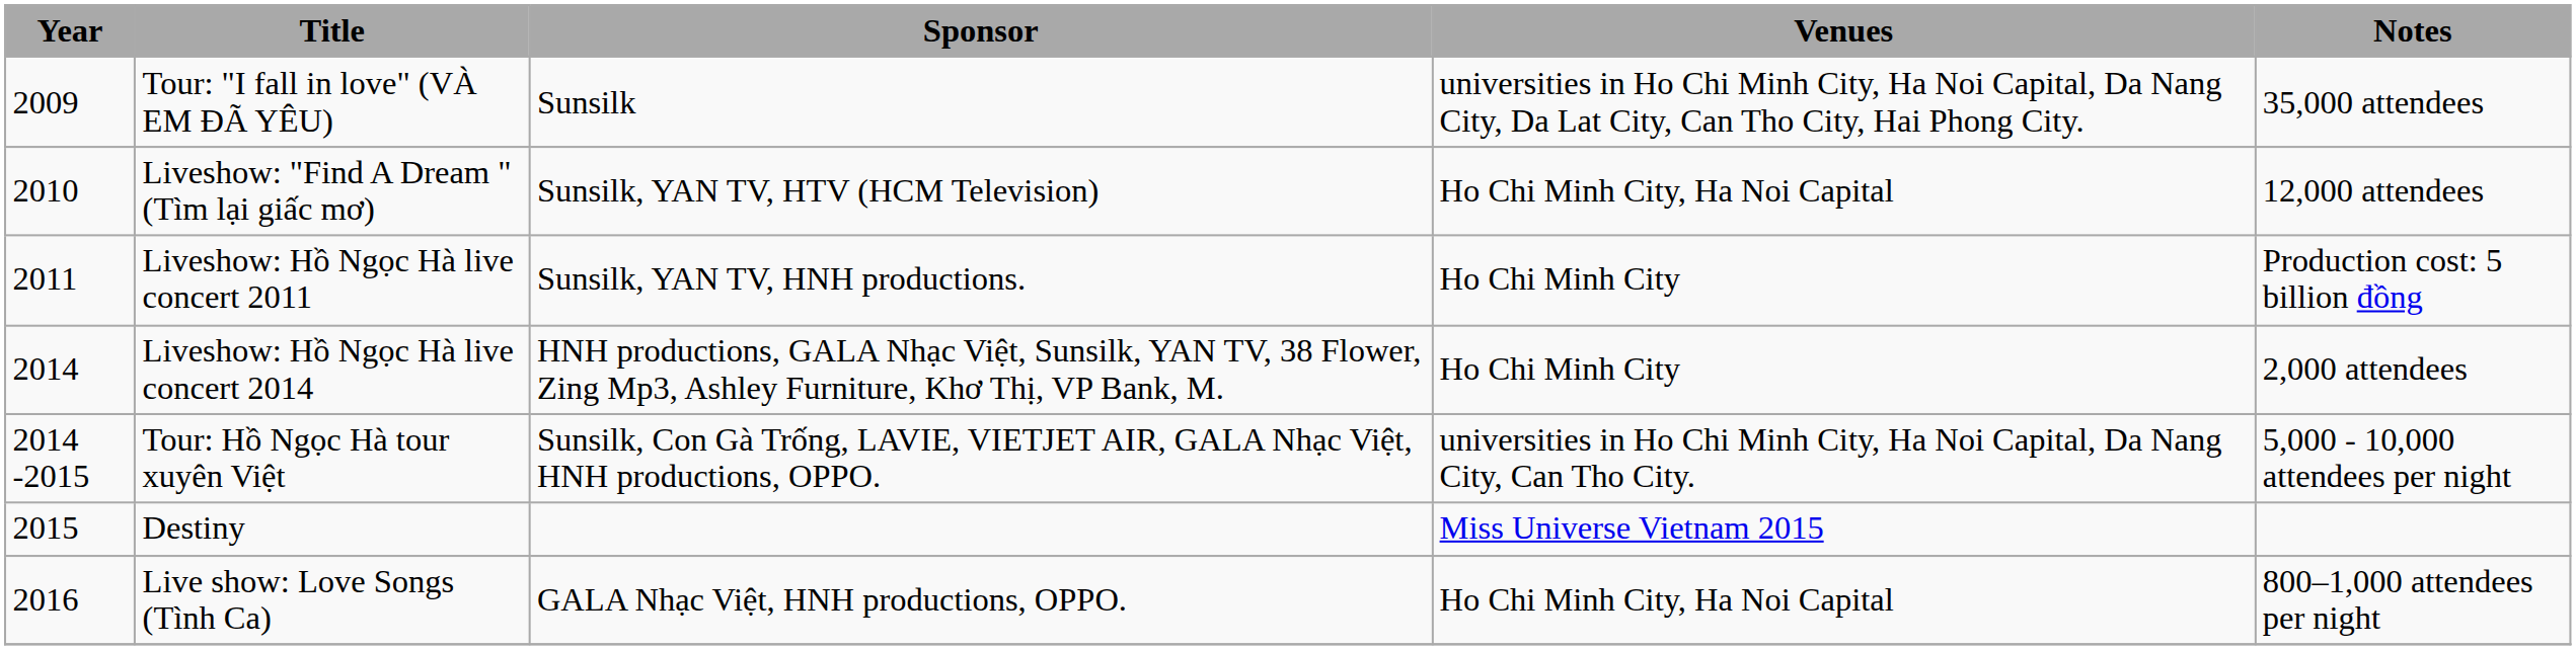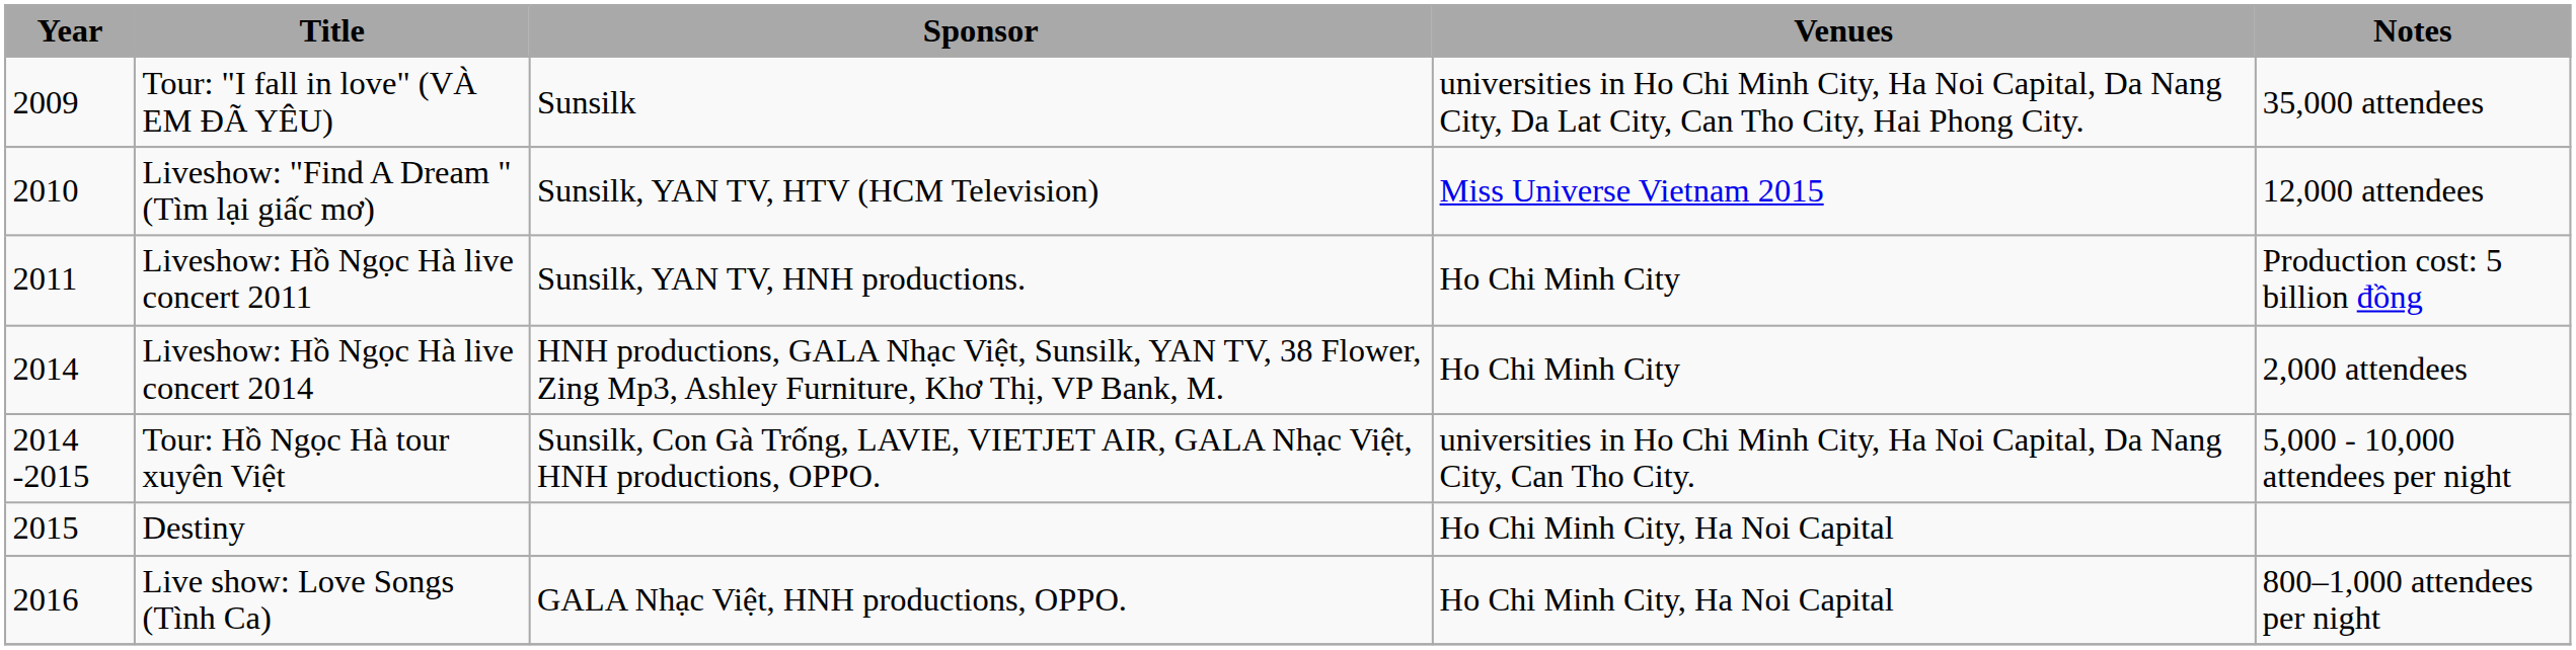Liveshow: "Find A Dream " (Tìm lại giấc mơ) | Venues: Ho Chi Minh City, Ha Noi Capital -> Miss Universe Vietnam 2015
Destiny | Venues: Miss Universe Vietnam 2015 -> Ho Chi Minh City, Ha Noi Capital
